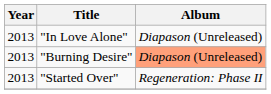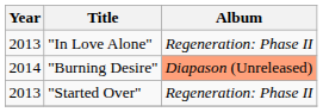"In Love Alone" | Album: Diapason (Unreleased) -> Regeneration: Phase II
"Burning Desire" | Year: 2013 -> 2014
